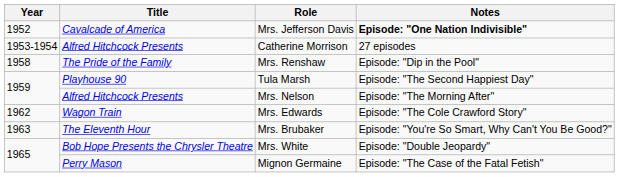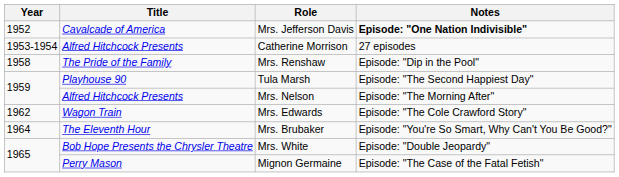Mrs. Brubaker | Year: 1963 -> 1964
